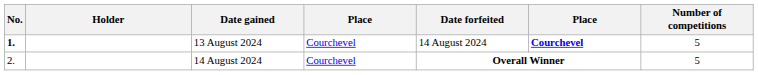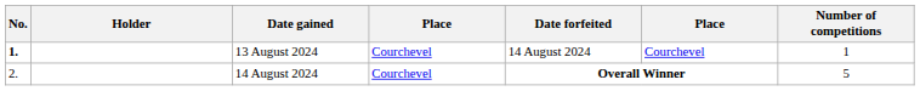13 August 2024 | column 6: bold -> normal
13 August 2024 | Number of competitions: 5 -> 1
